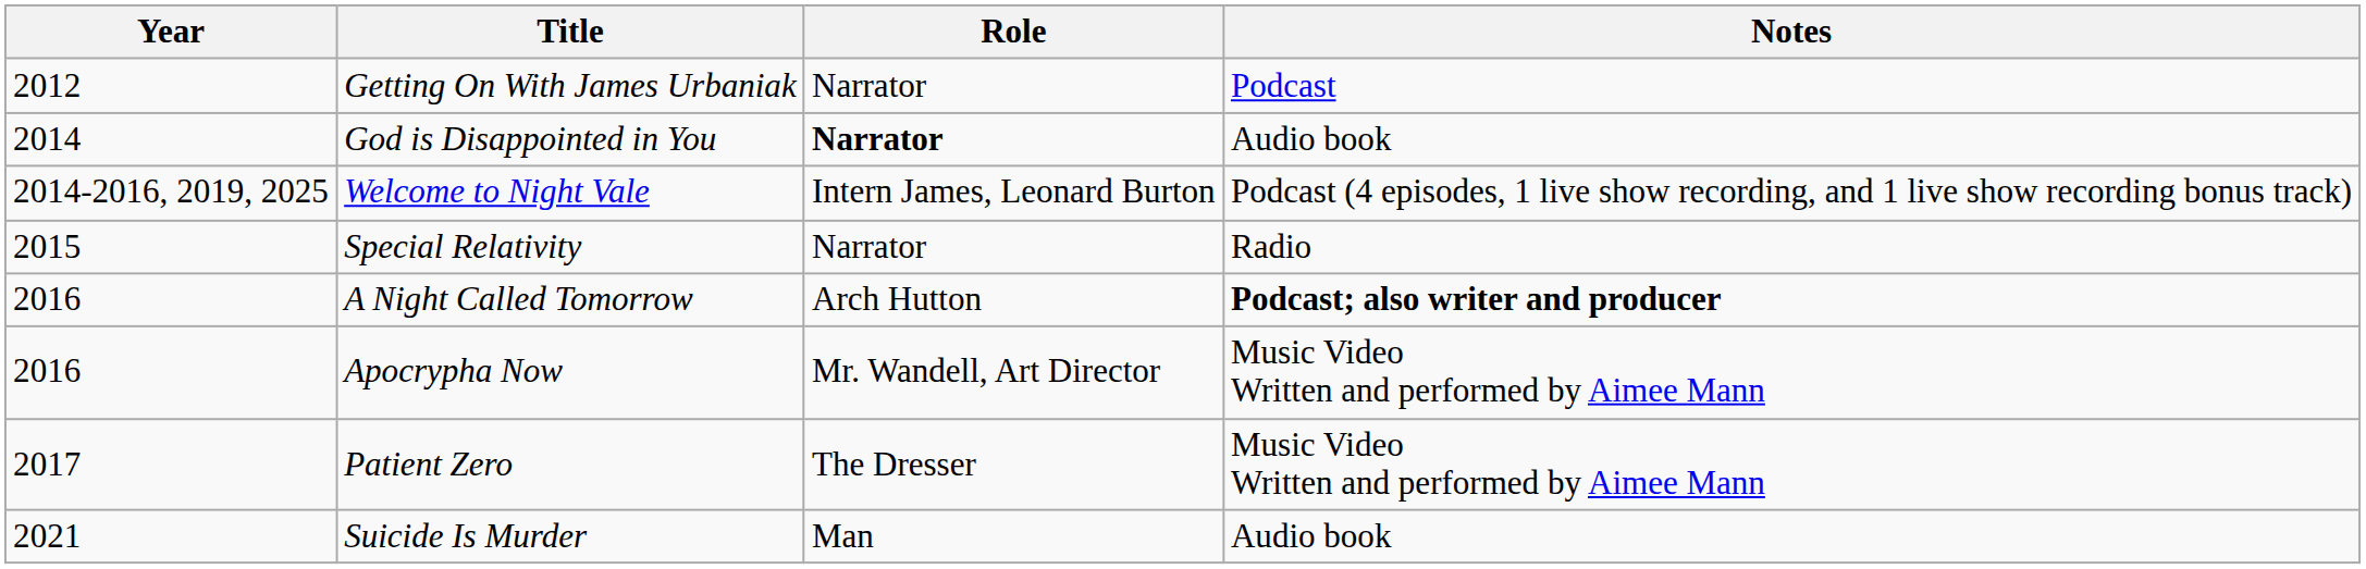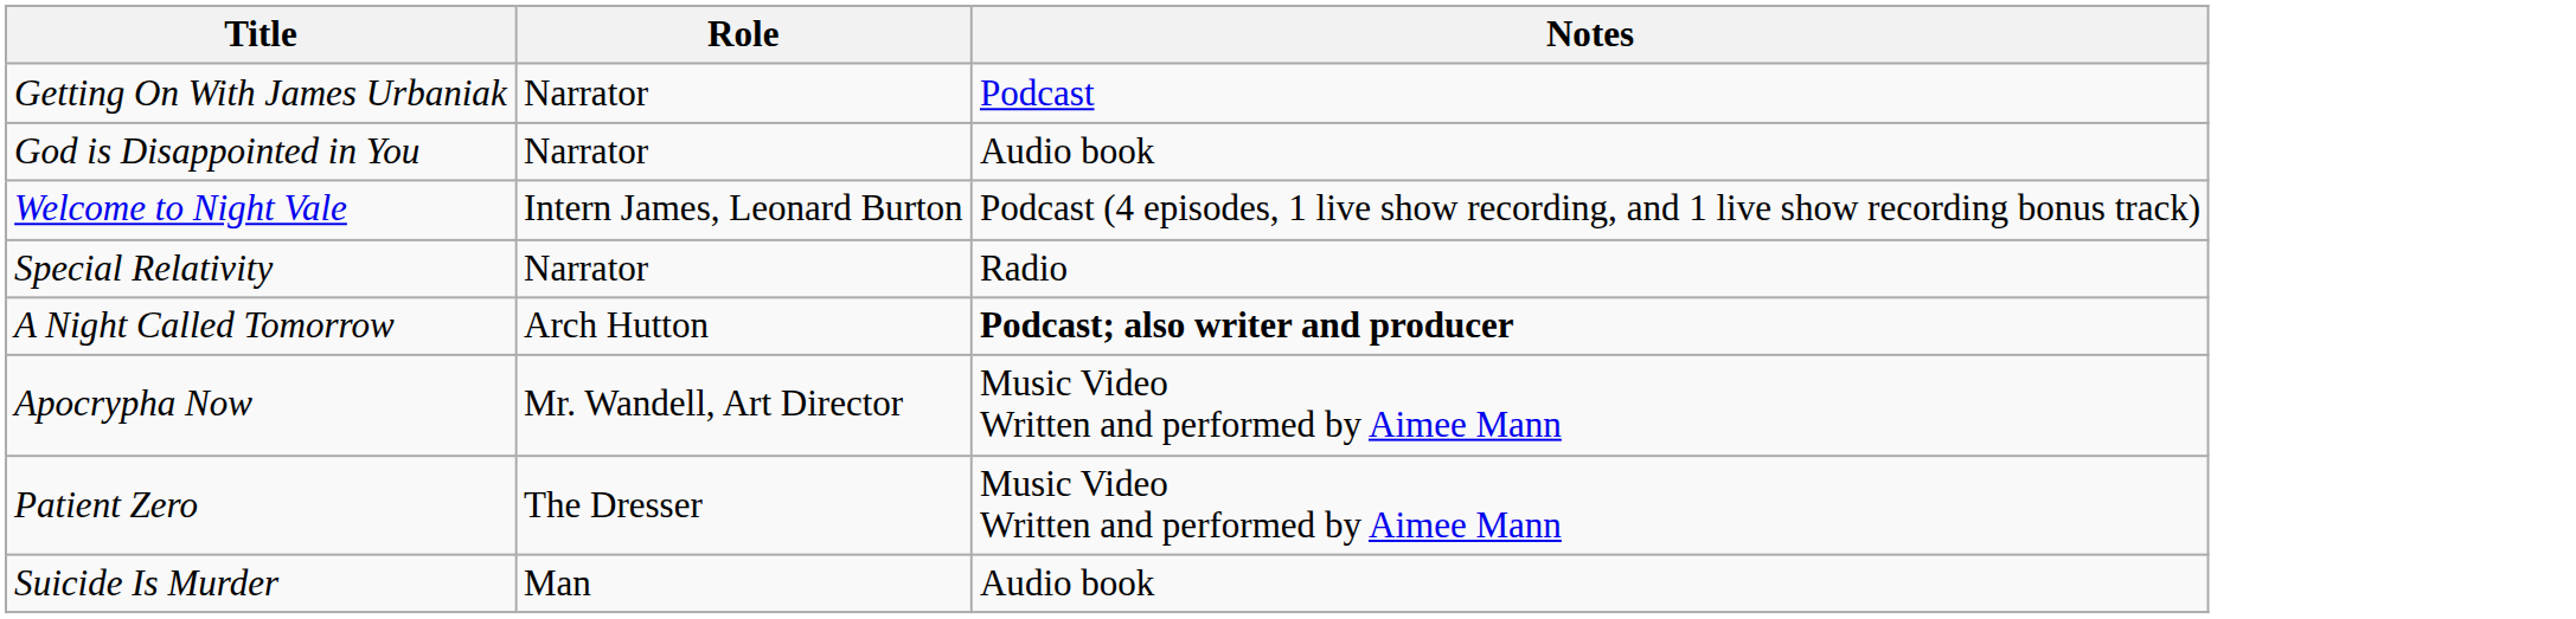- column: Year | 2012 | 2014 | 2014-2016, 2019, 2025 | 2015 | 2016 | 2016 | 2017 | 2021
God is Disappointed in You | Role: bold -> normal
